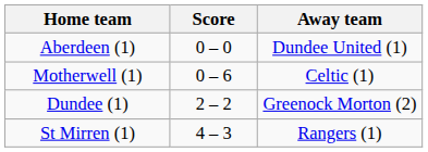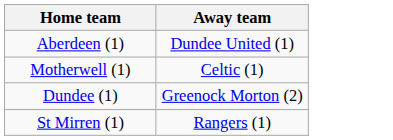- column: Score | 0 – 0 | 0 – 6 | 2 – 2 | 4 – 3
